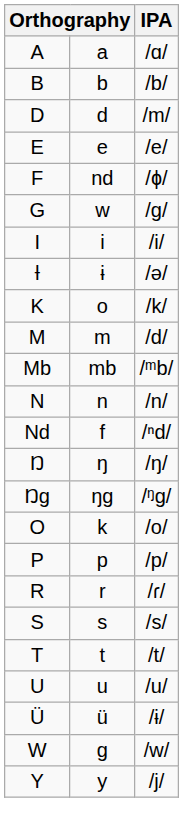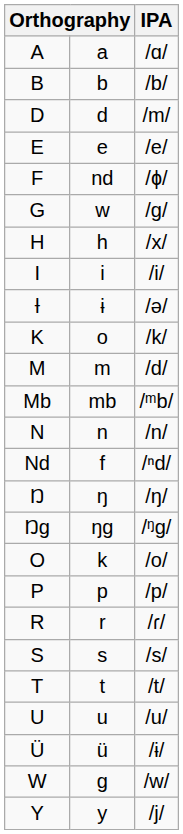+ row: H | h | /x/
